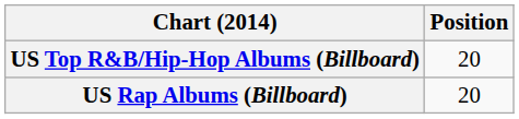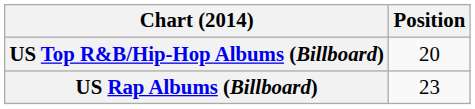US Rap Albums (Billboard) | Position: 20 -> 23
